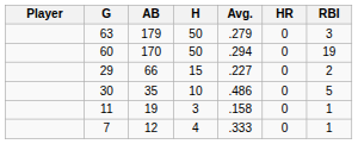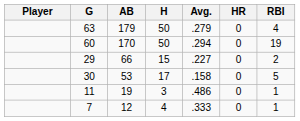63 | RBI: 3 -> 4
30 | AB: 35 -> 53
30 | H: 10 -> 17
30 | Avg.: .486 -> .158
11 | Avg.: .158 -> .486
